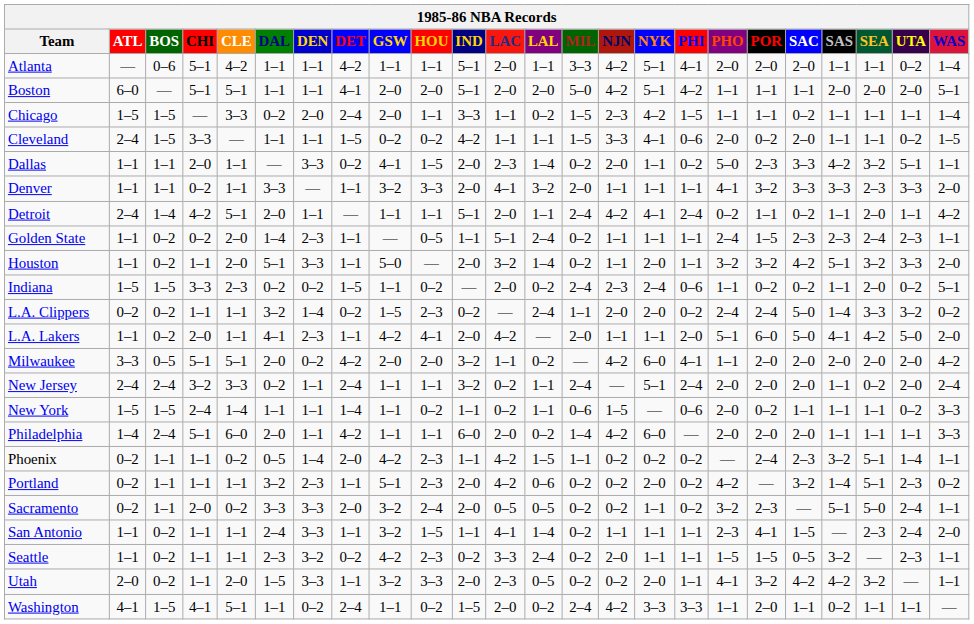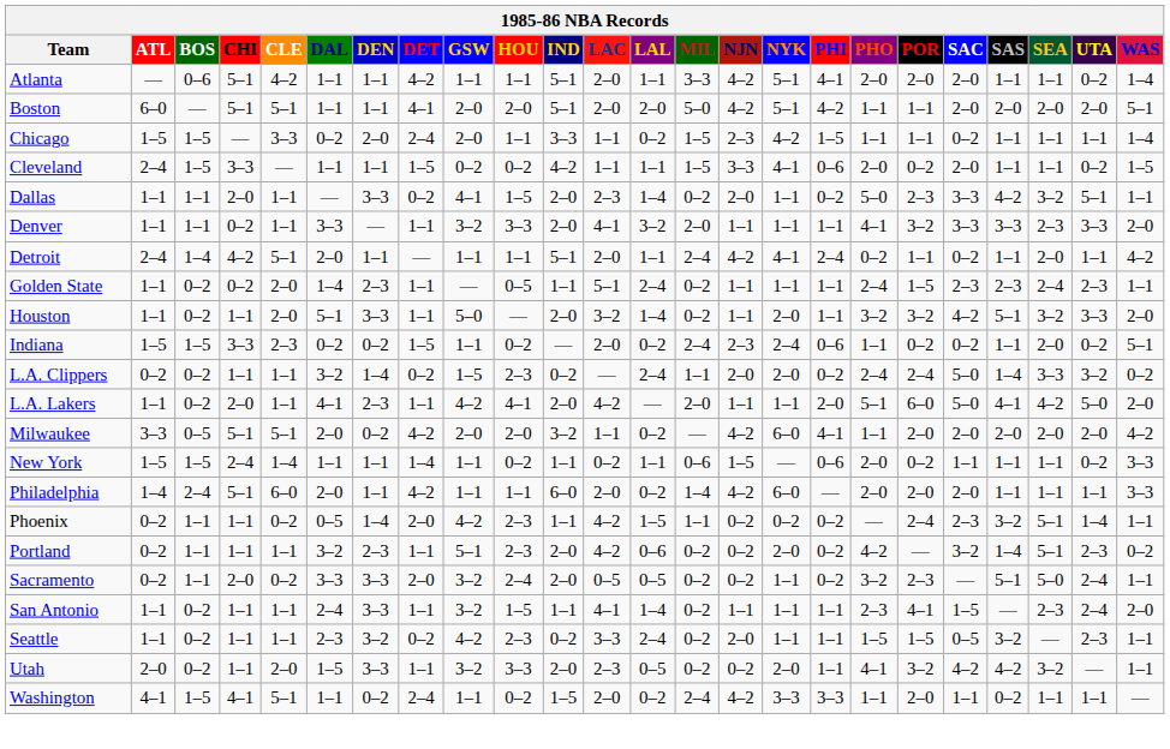Boston | SAC: 1–1 -> 2–0
- row: New Jersey | 2–4 | 2–4 | 3–2 | 3–3 | 0–2 | 1–1 | 2–4 | 1–1 | 1–1 | 3–2 | 0–2 | 1–1 | 2–4 | — | 5–1 | 2–4 | 2–0 | 2–0 | 2–0 | 1–1 | 0–2 | 2–0 | 2–4
